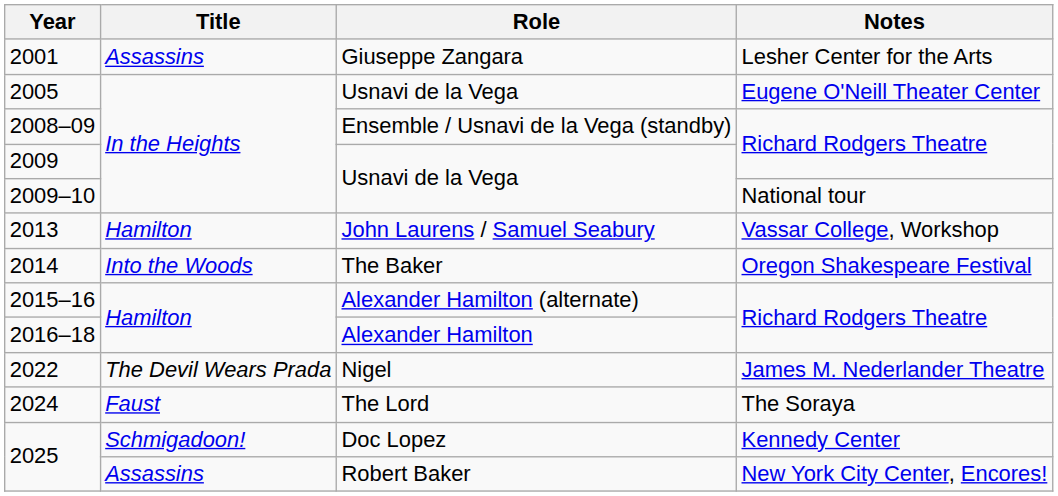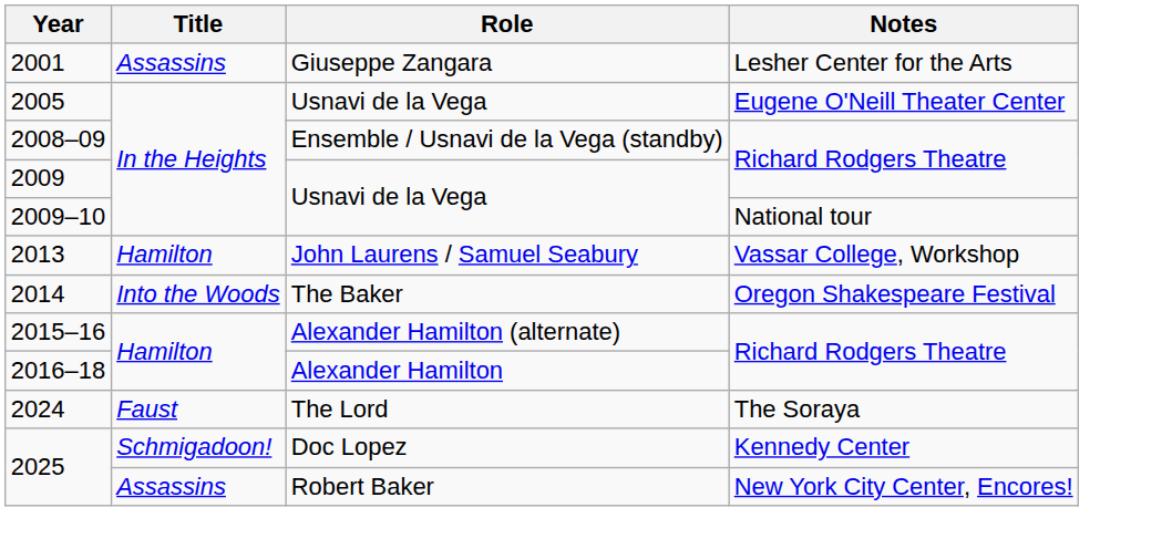- row: 2022 | The Devil Wears Prada | Nigel | James M. Nederlander Theatre
